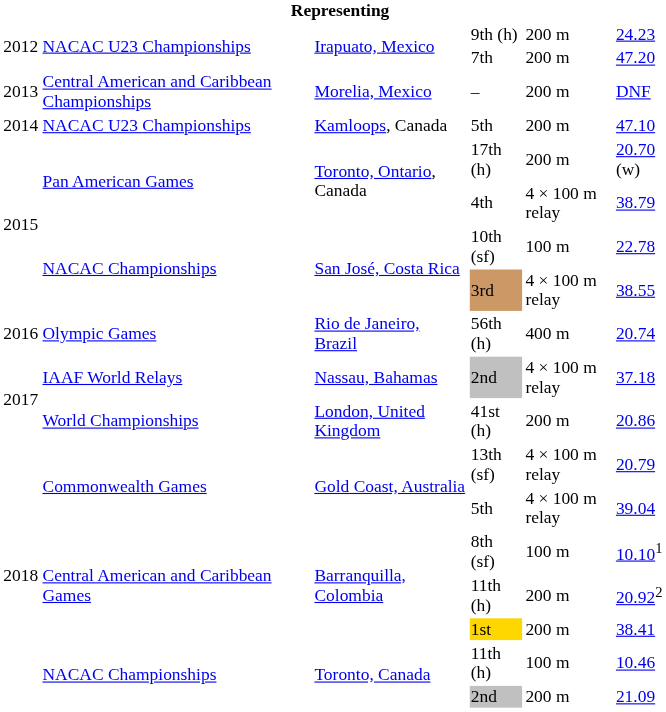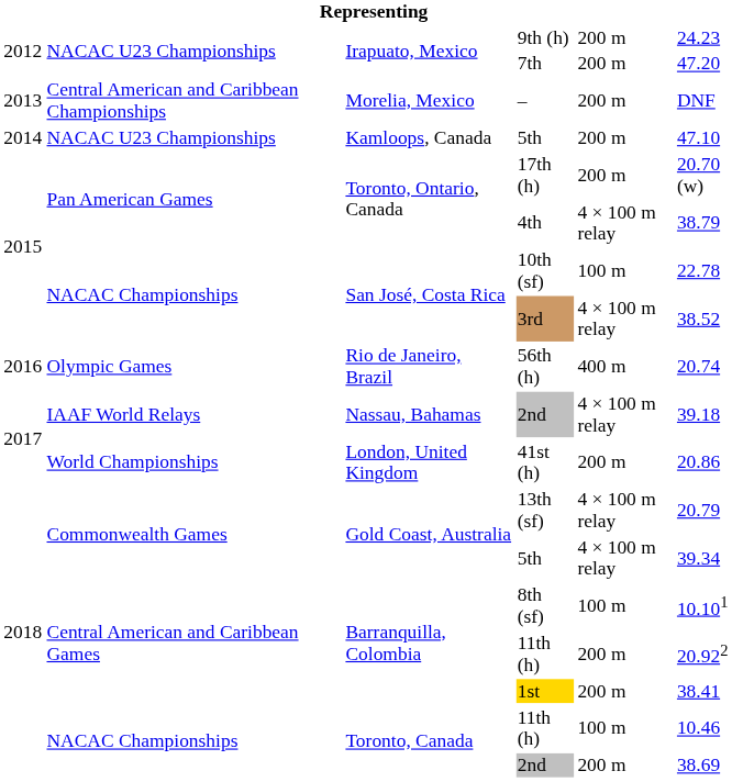3rd | column 6: 38.55 -> 38.52
Nassau, Bahamas / 2nd | column 6: 37.18 -> 39.18
Gold Coast, Australia / 5th | column 6: 39.04 -> 39.34
Toronto, Canada / 2nd | column 6: 21.09 -> 38.69
